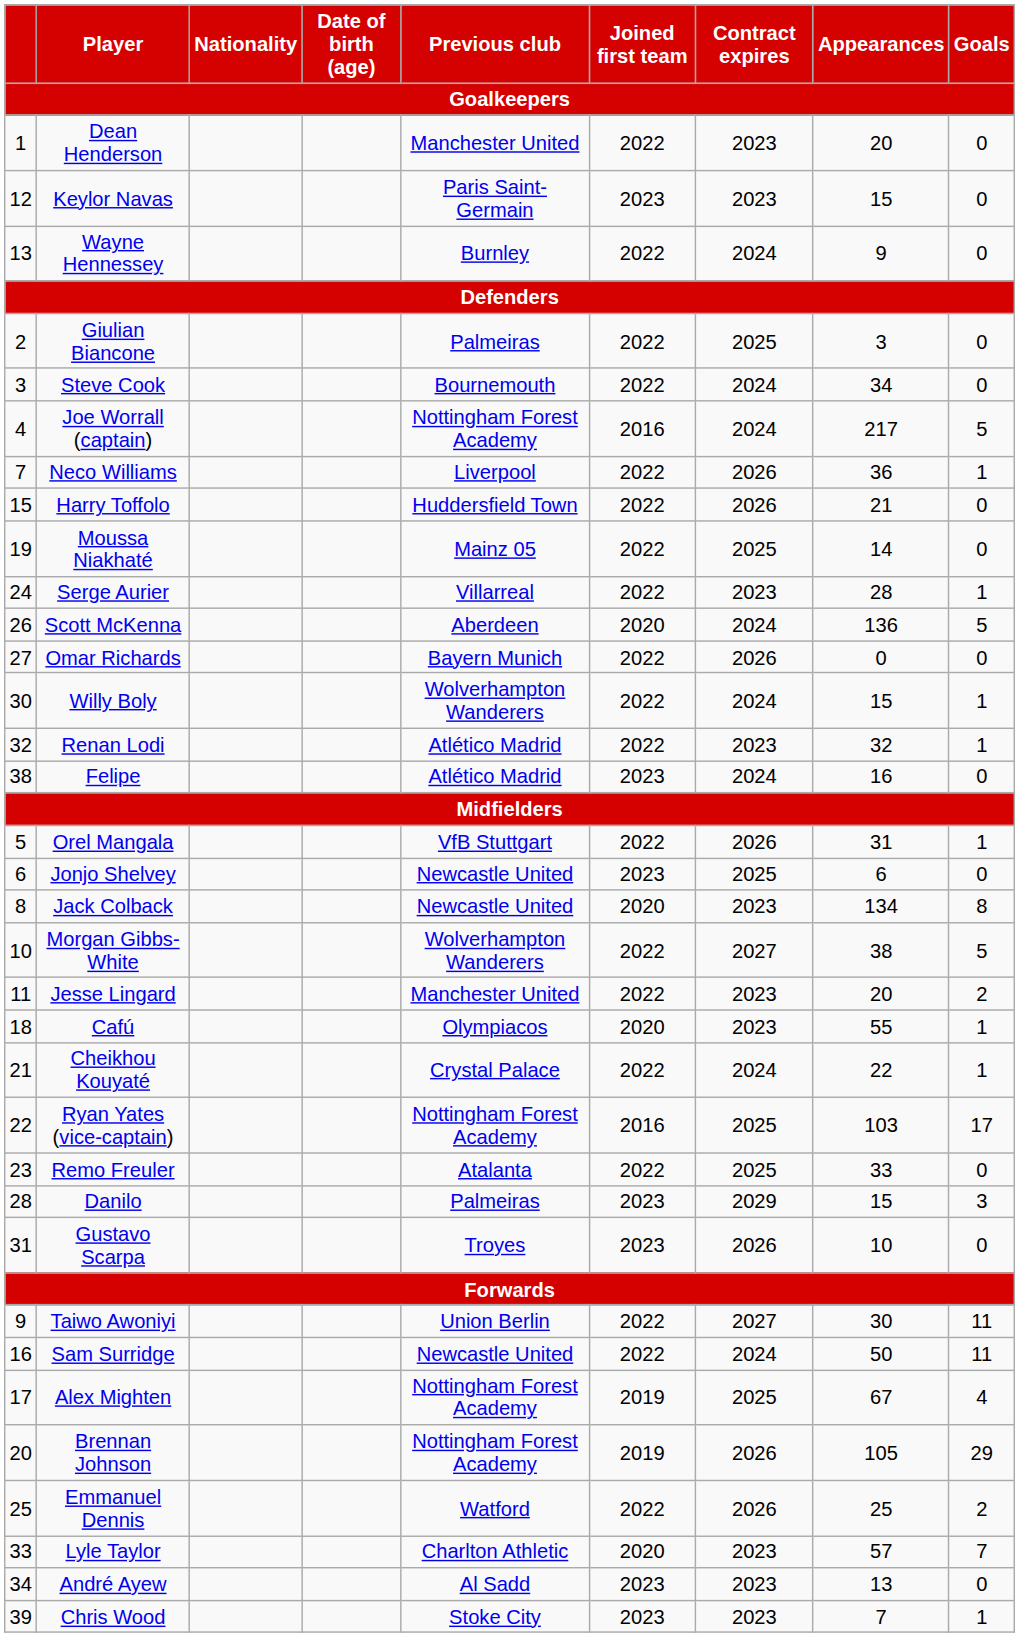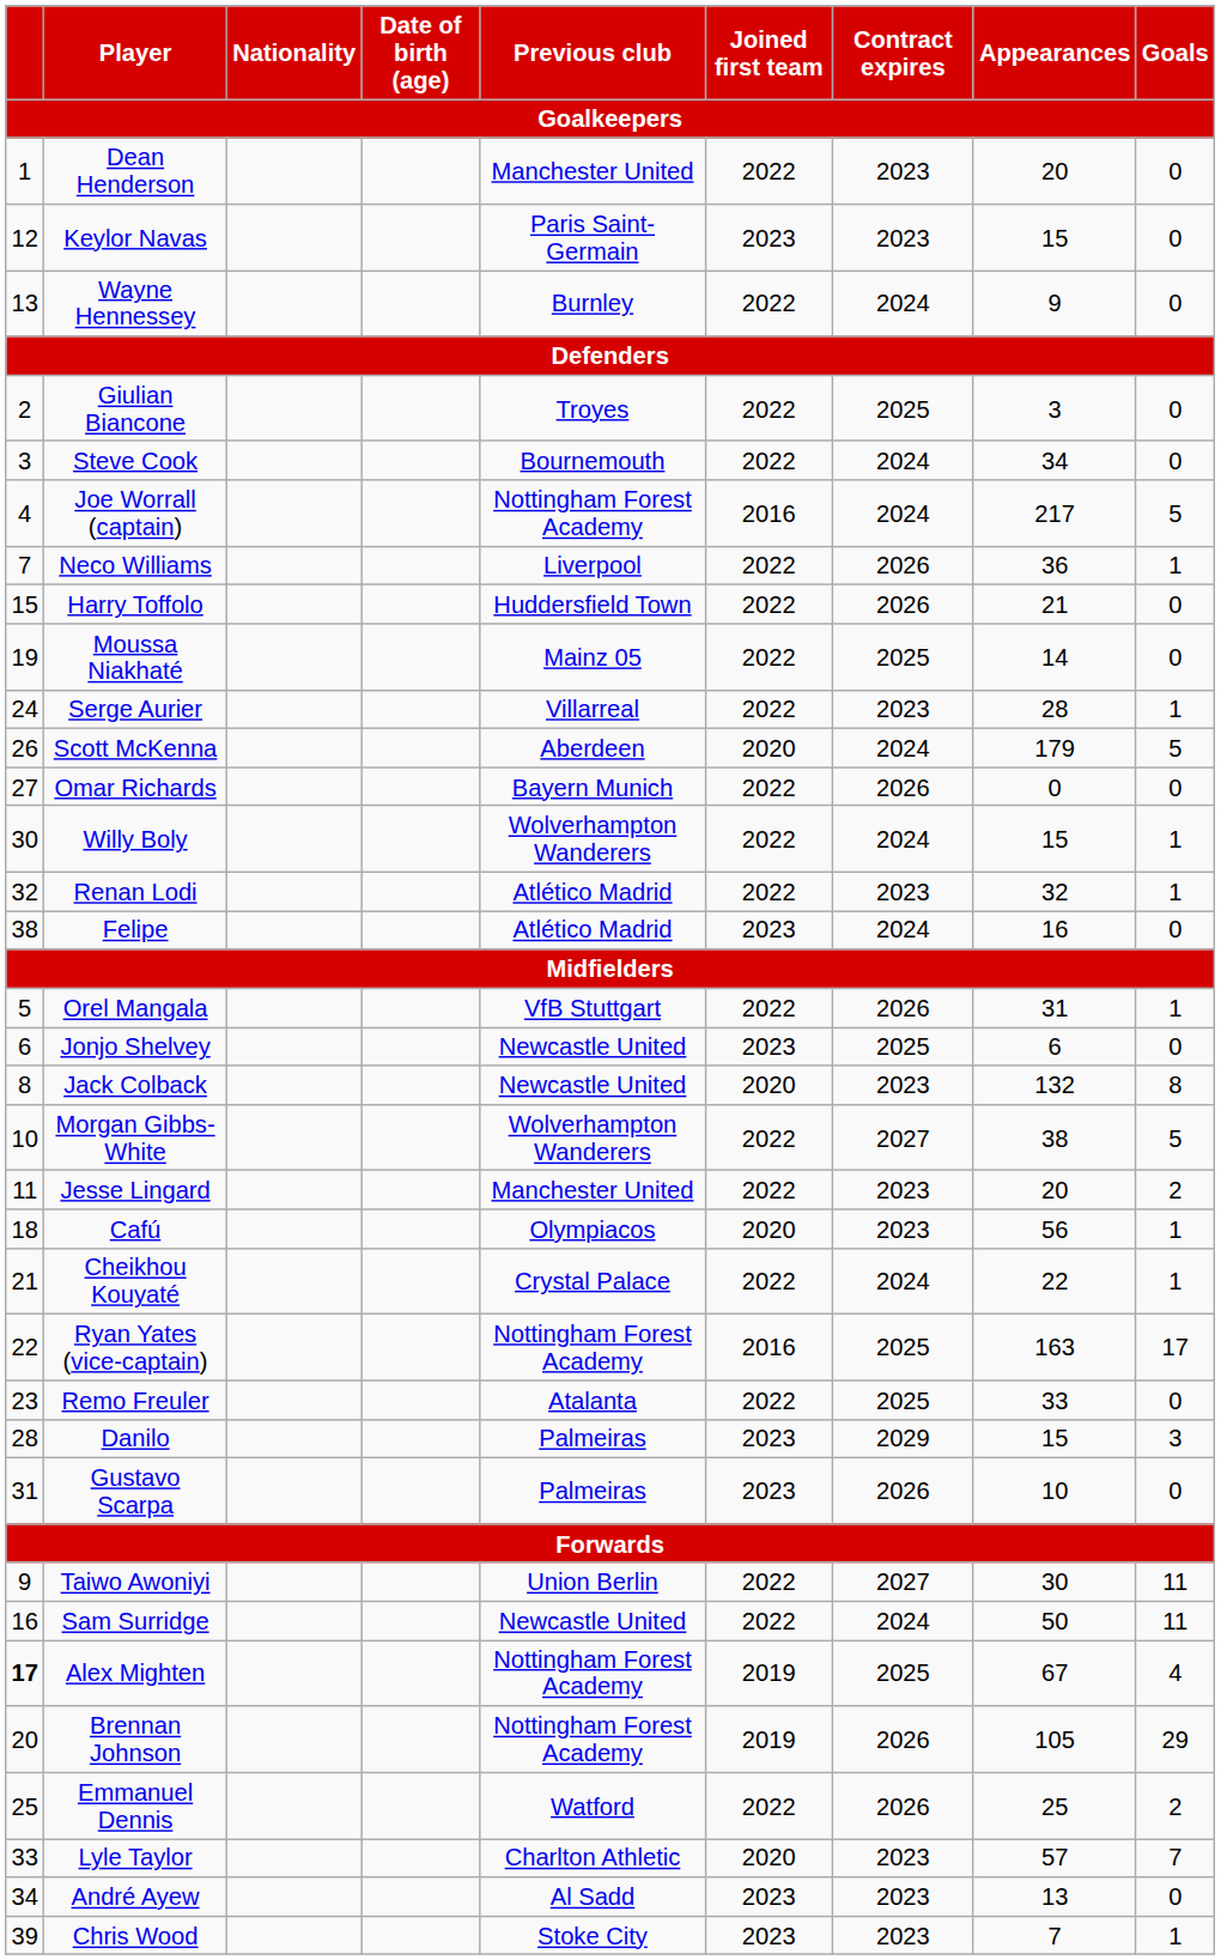Giulian Biancone | Previous club: Palmeiras -> Troyes
Scott McKenna | Appearances: 136 -> 179
Jack Colback | Appearances: 134 -> 132
Cafú | Appearances: 55 -> 56
Ryan Yates (vice-captain) | Appearances: 103 -> 163
Gustavo Scarpa | Previous club: Troyes -> Palmeiras
Alex Mighten | column 1: normal -> bold
